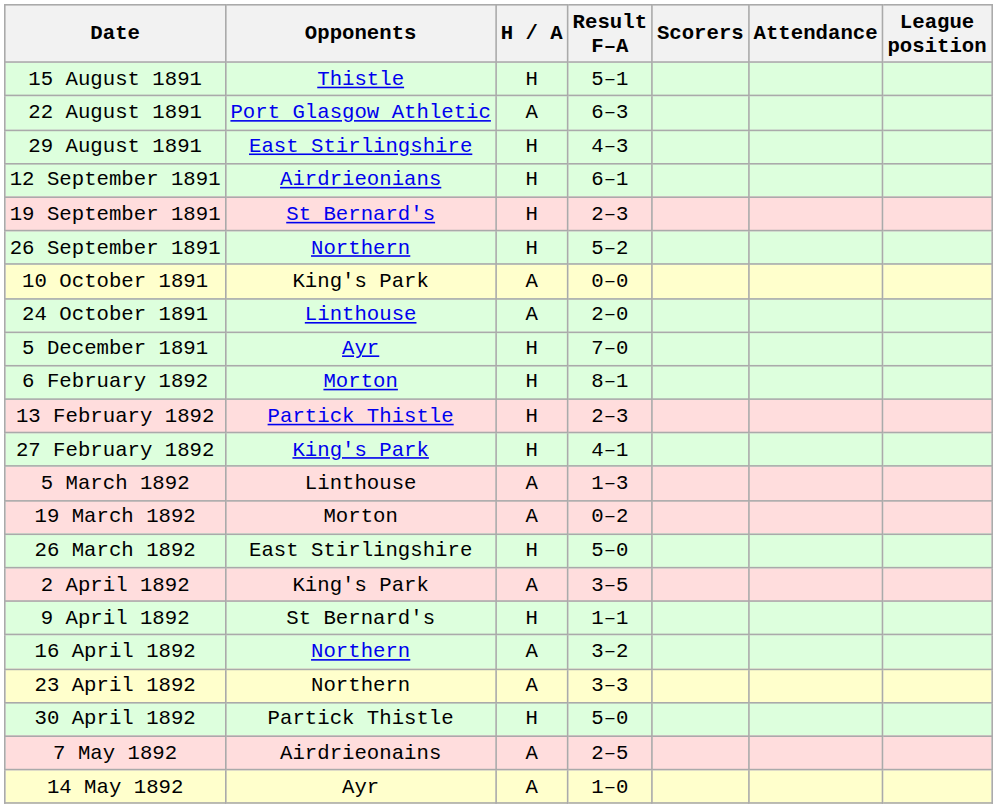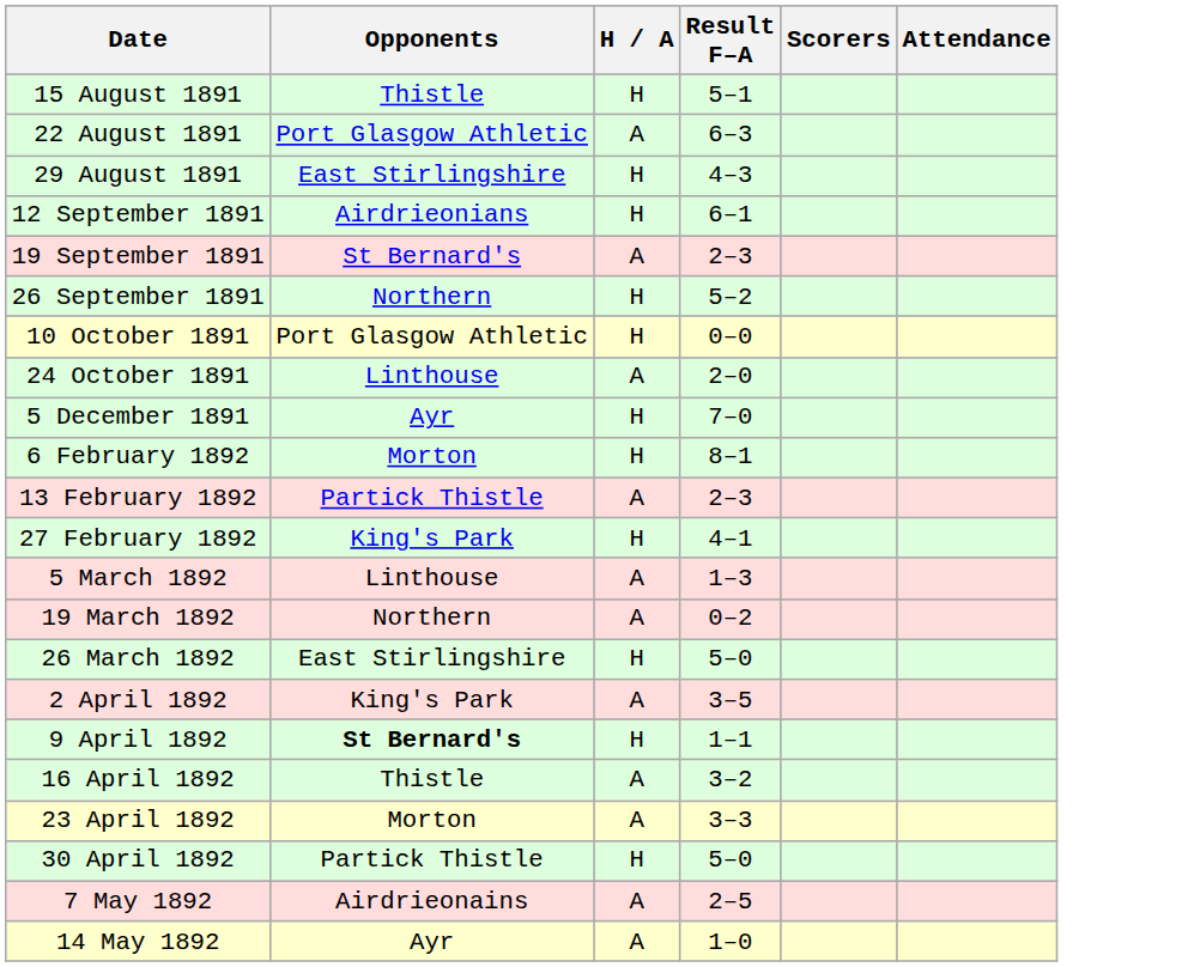- column: League position
19 September 1891 | H / A: H -> A
10 October 1891 | Opponents: King's Park -> Port Glasgow Athletic
10 October 1891 | H / A: A -> H
13 February 1892 | H / A: H -> A
19 March 1892 | Opponents: Morton -> Northern
9 April 1892 | Opponents: normal -> bold
16 April 1892 | Opponents: Northern -> Thistle
23 April 1892 | Opponents: Northern -> Morton
